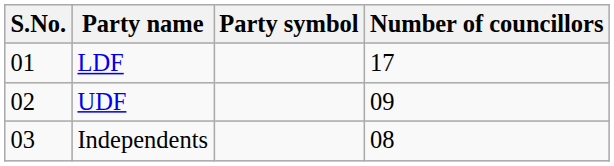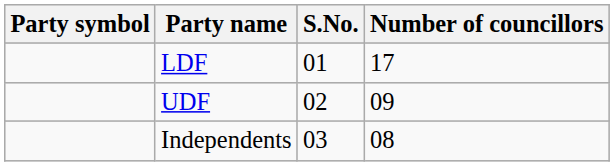columns swapped: S.No. <-> Party symbol
